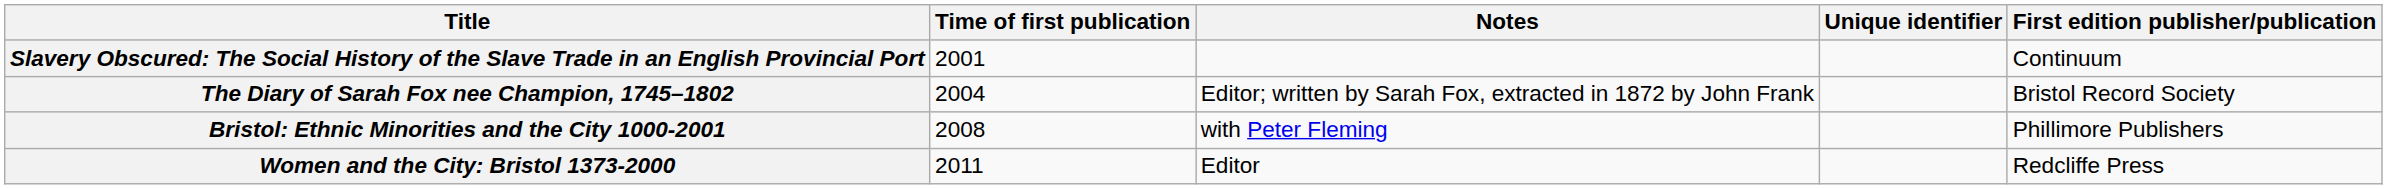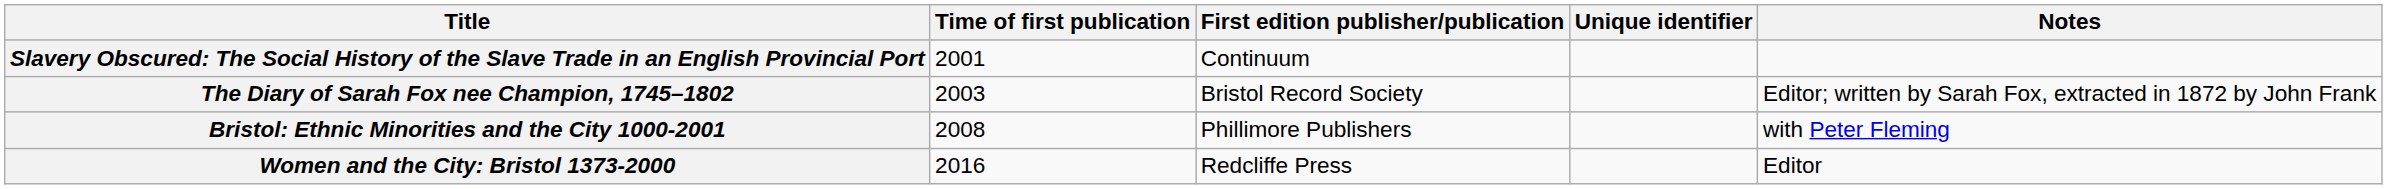columns swapped: First edition publisher/publication <-> Notes
The Diary of Sarah Fox nee Champion, 1745–1802 | Time of first publication: 2004 -> 2003
Women and the City: Bristol 1373-2000 | Time of first publication: 2011 -> 2016
